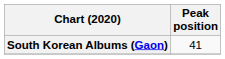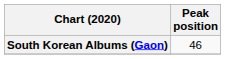South Korean Albums (Gaon) | Peak position: 41 -> 46
